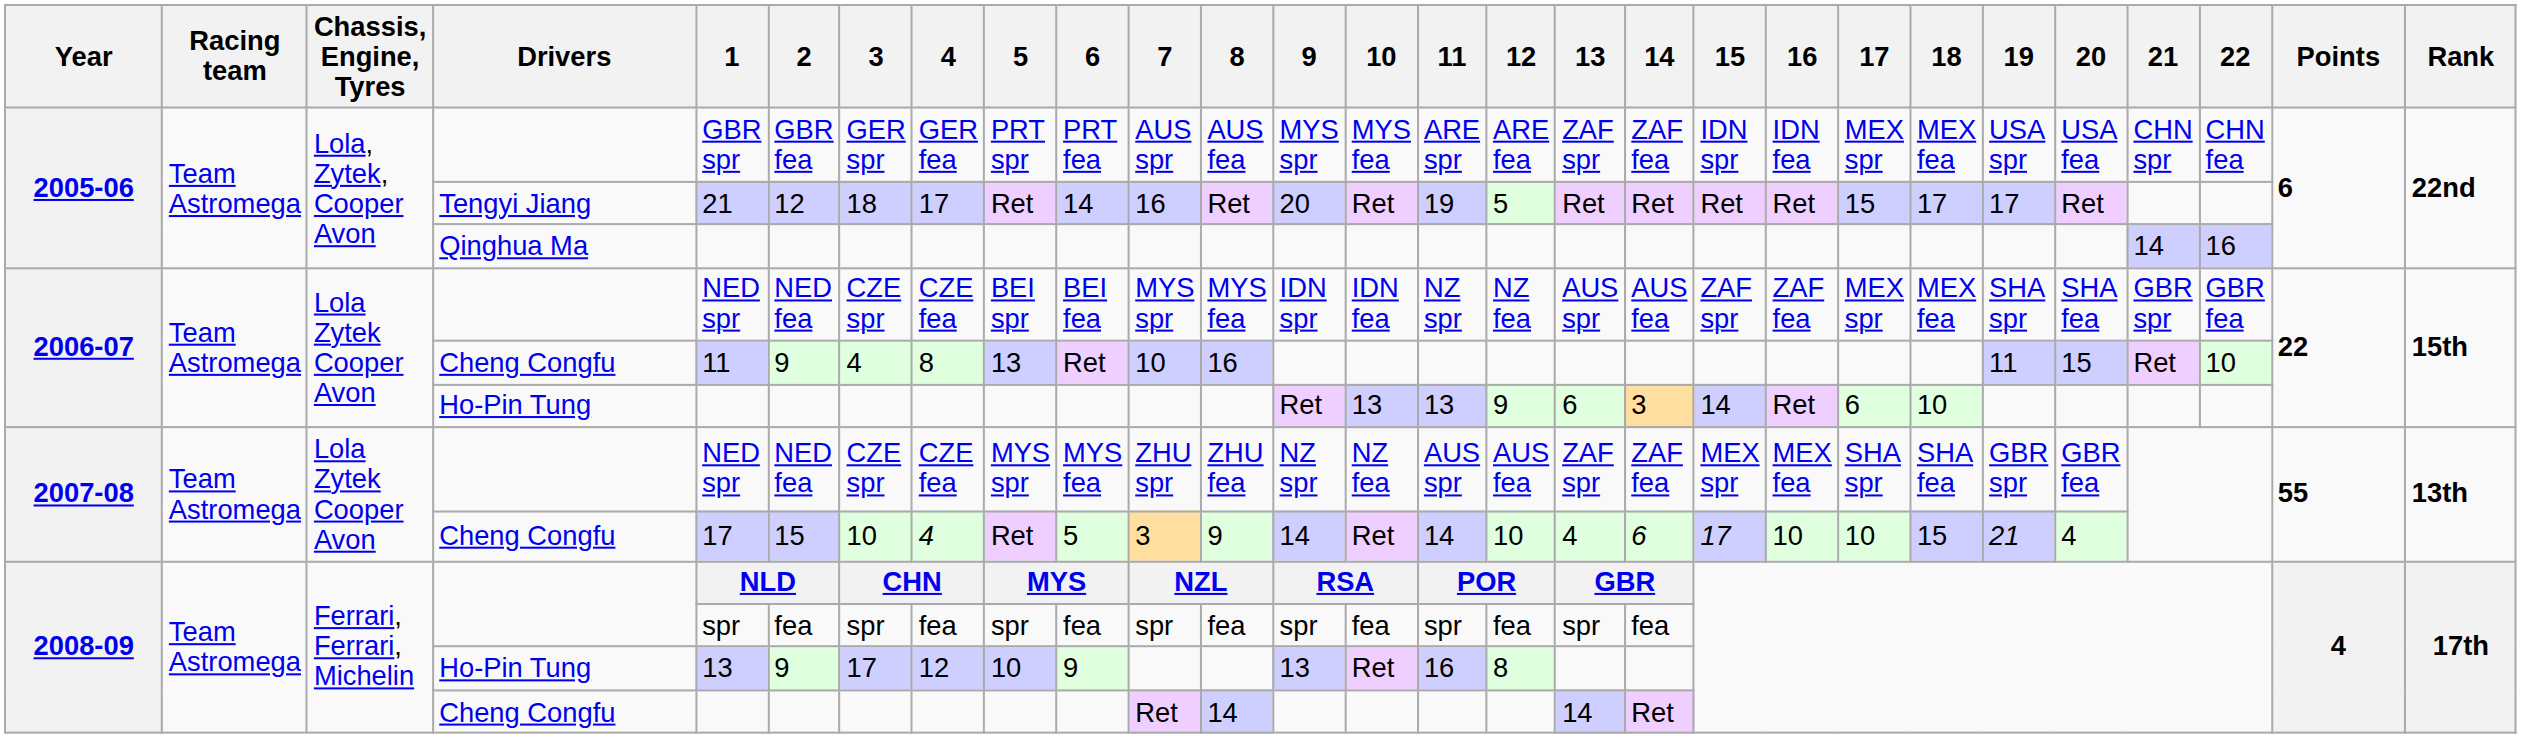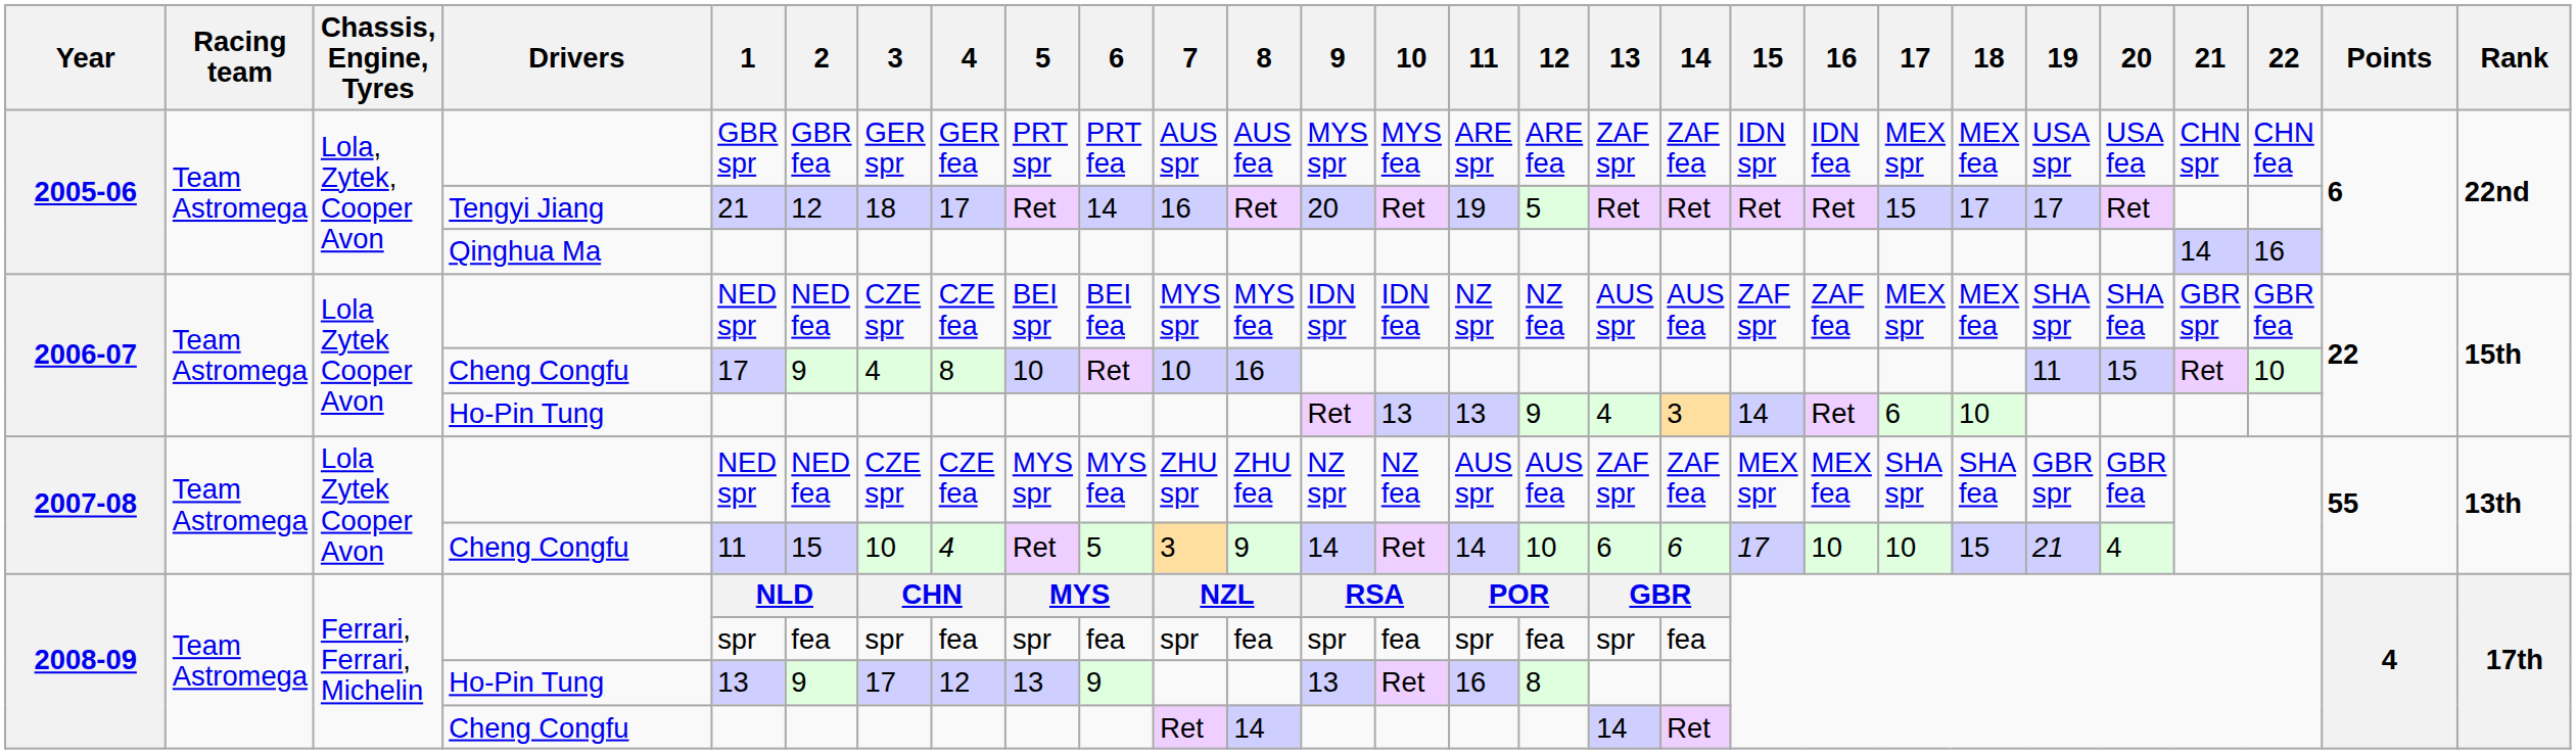2006-07 / Cheng Congfu | 1: 11 -> 17
2006-07 / Cheng Congfu | 5: 13 -> 10
2006-07 / Ho-Pin Tung | 13: 6 -> 4
2007-08 / Cheng Congfu | 1: 17 -> 11
2007-08 / Cheng Congfu | 13: 4 -> 6
2008-09 / Ho-Pin Tung | 5: 10 -> 13
